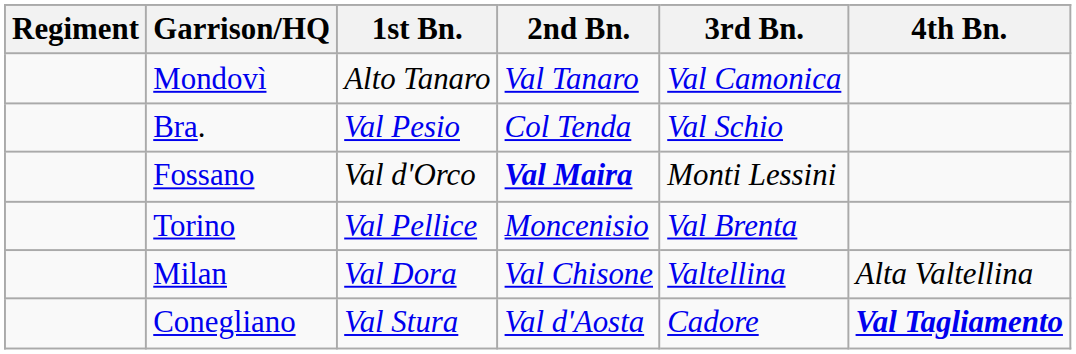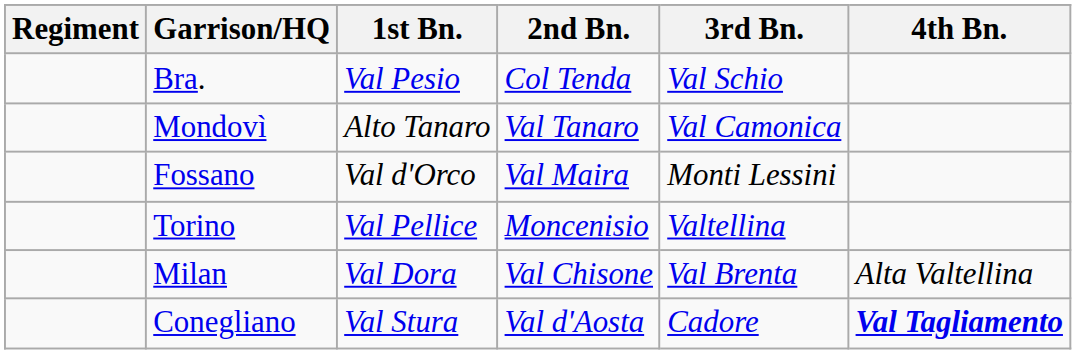rows swapped: Mondovì <-> Bra.
Fossano | 2nd Bn.: bold -> normal
Torino | 3rd Bn.: Val Brenta -> Valtellina
Milan | 3rd Bn.: Valtellina -> Val Brenta
